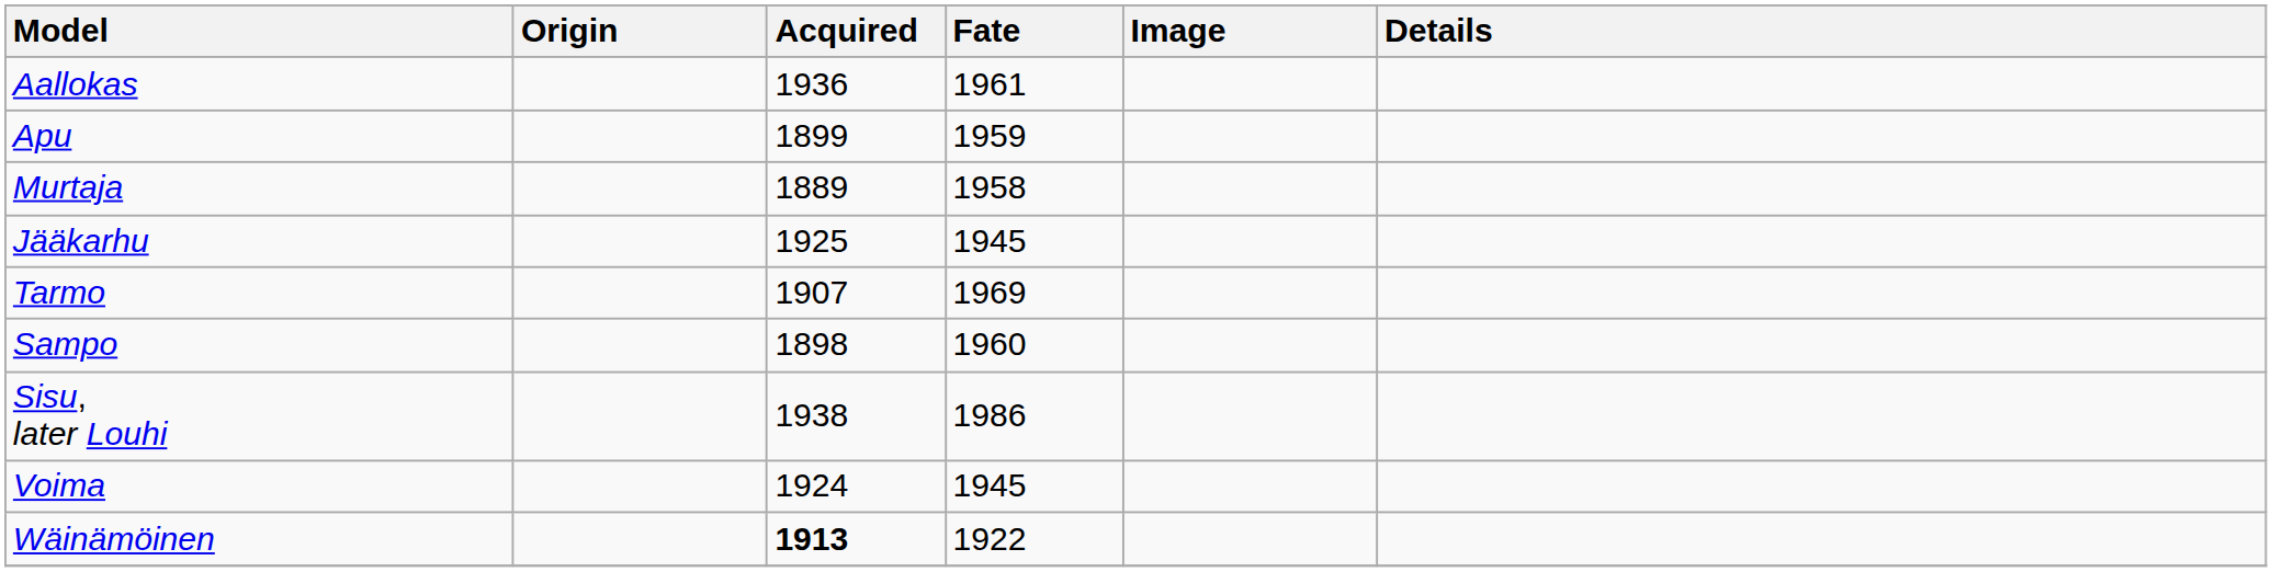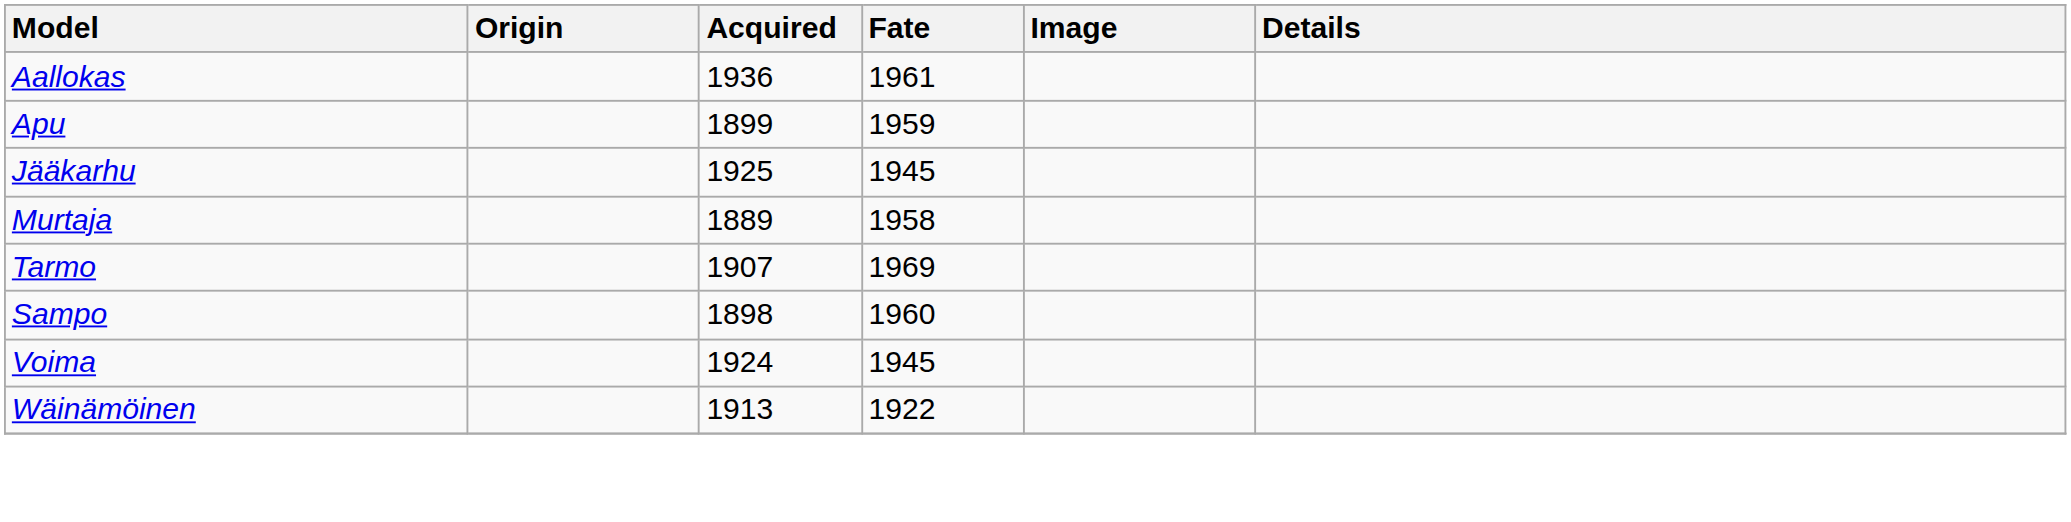rows swapped: Jääkarhu <-> Murtaja
- row: Sisu, later Louhi | 1938 | 1986
Wäinämöinen | Acquired: bold -> normal
